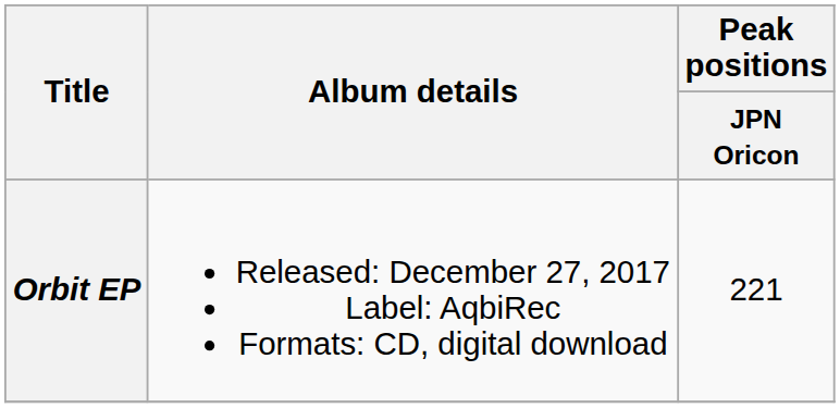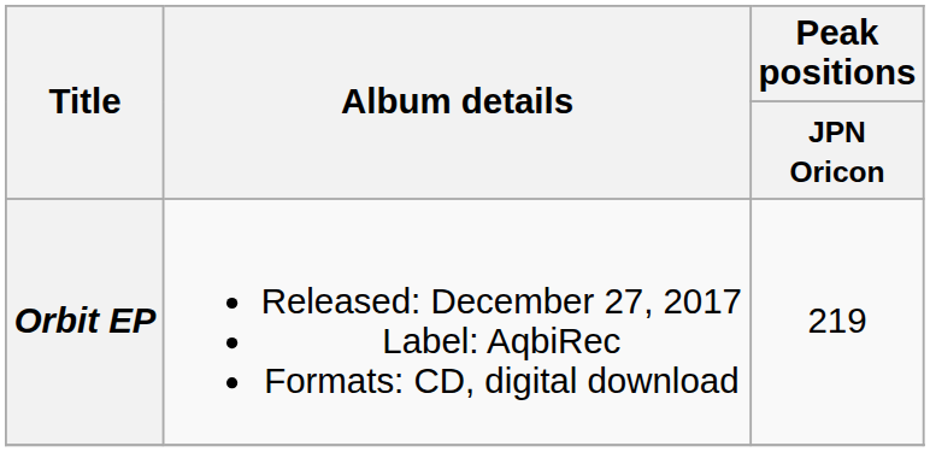Orbit EP | Peak positions / JPN Oricon: 221 -> 219
